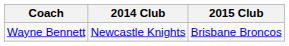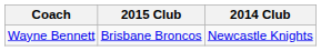columns swapped: 2014 Club <-> 2015 Club
